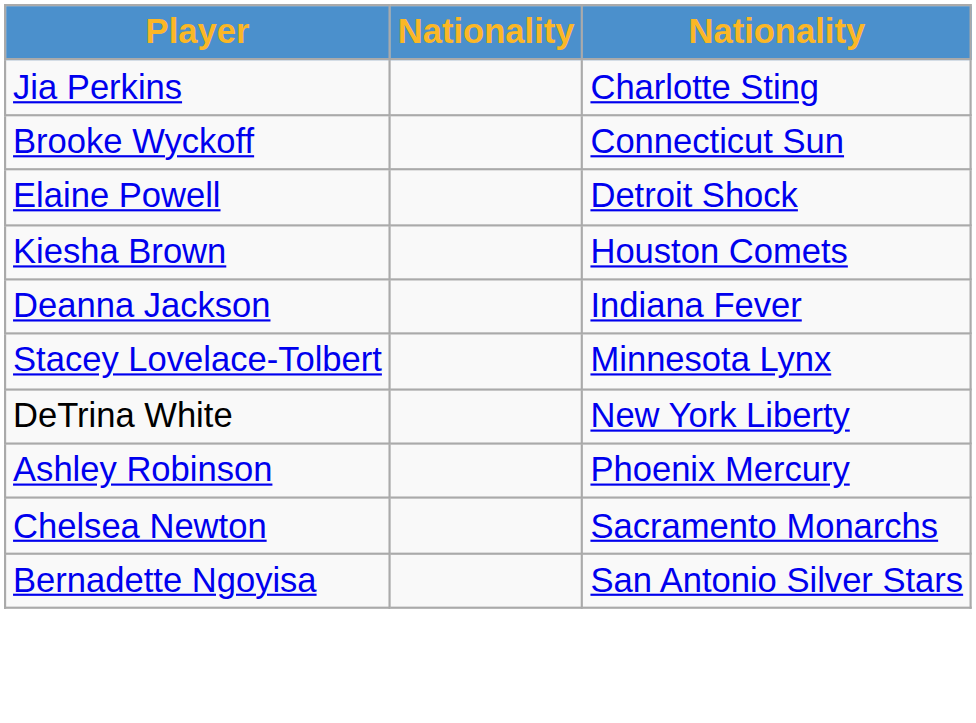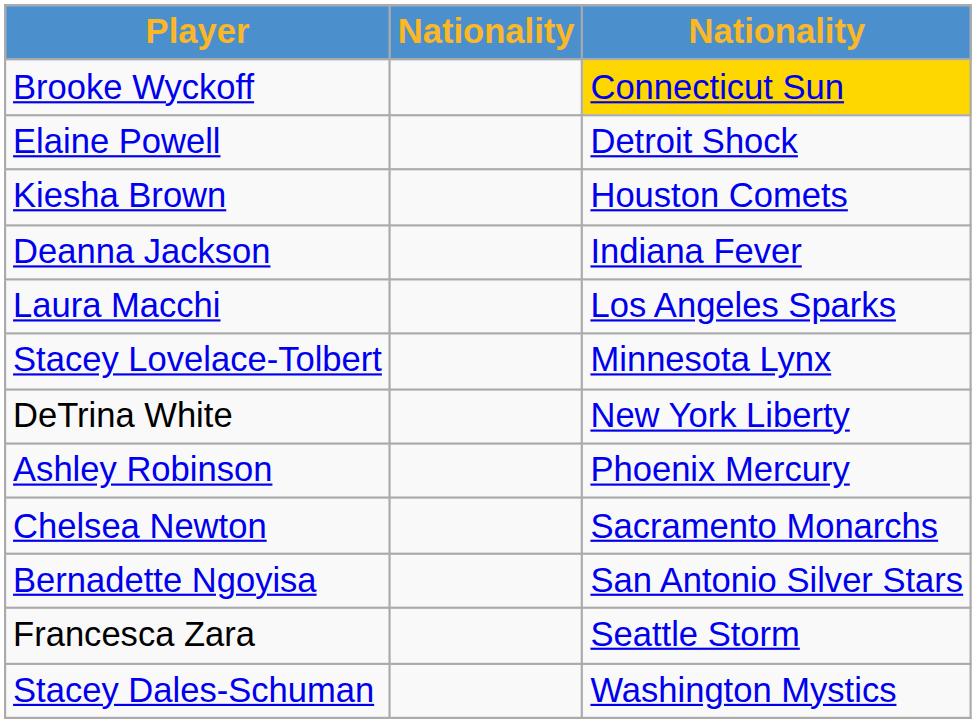- row: Jia Perkins | Charlotte Sting
Brooke Wyckoff | column 3: no background -> gold background
+ row: Laura Macchi | Los Angeles Sparks
+ row: Francesca Zara | Seattle Storm
+ row: Stacey Dales-Schuman | Washington Mystics
